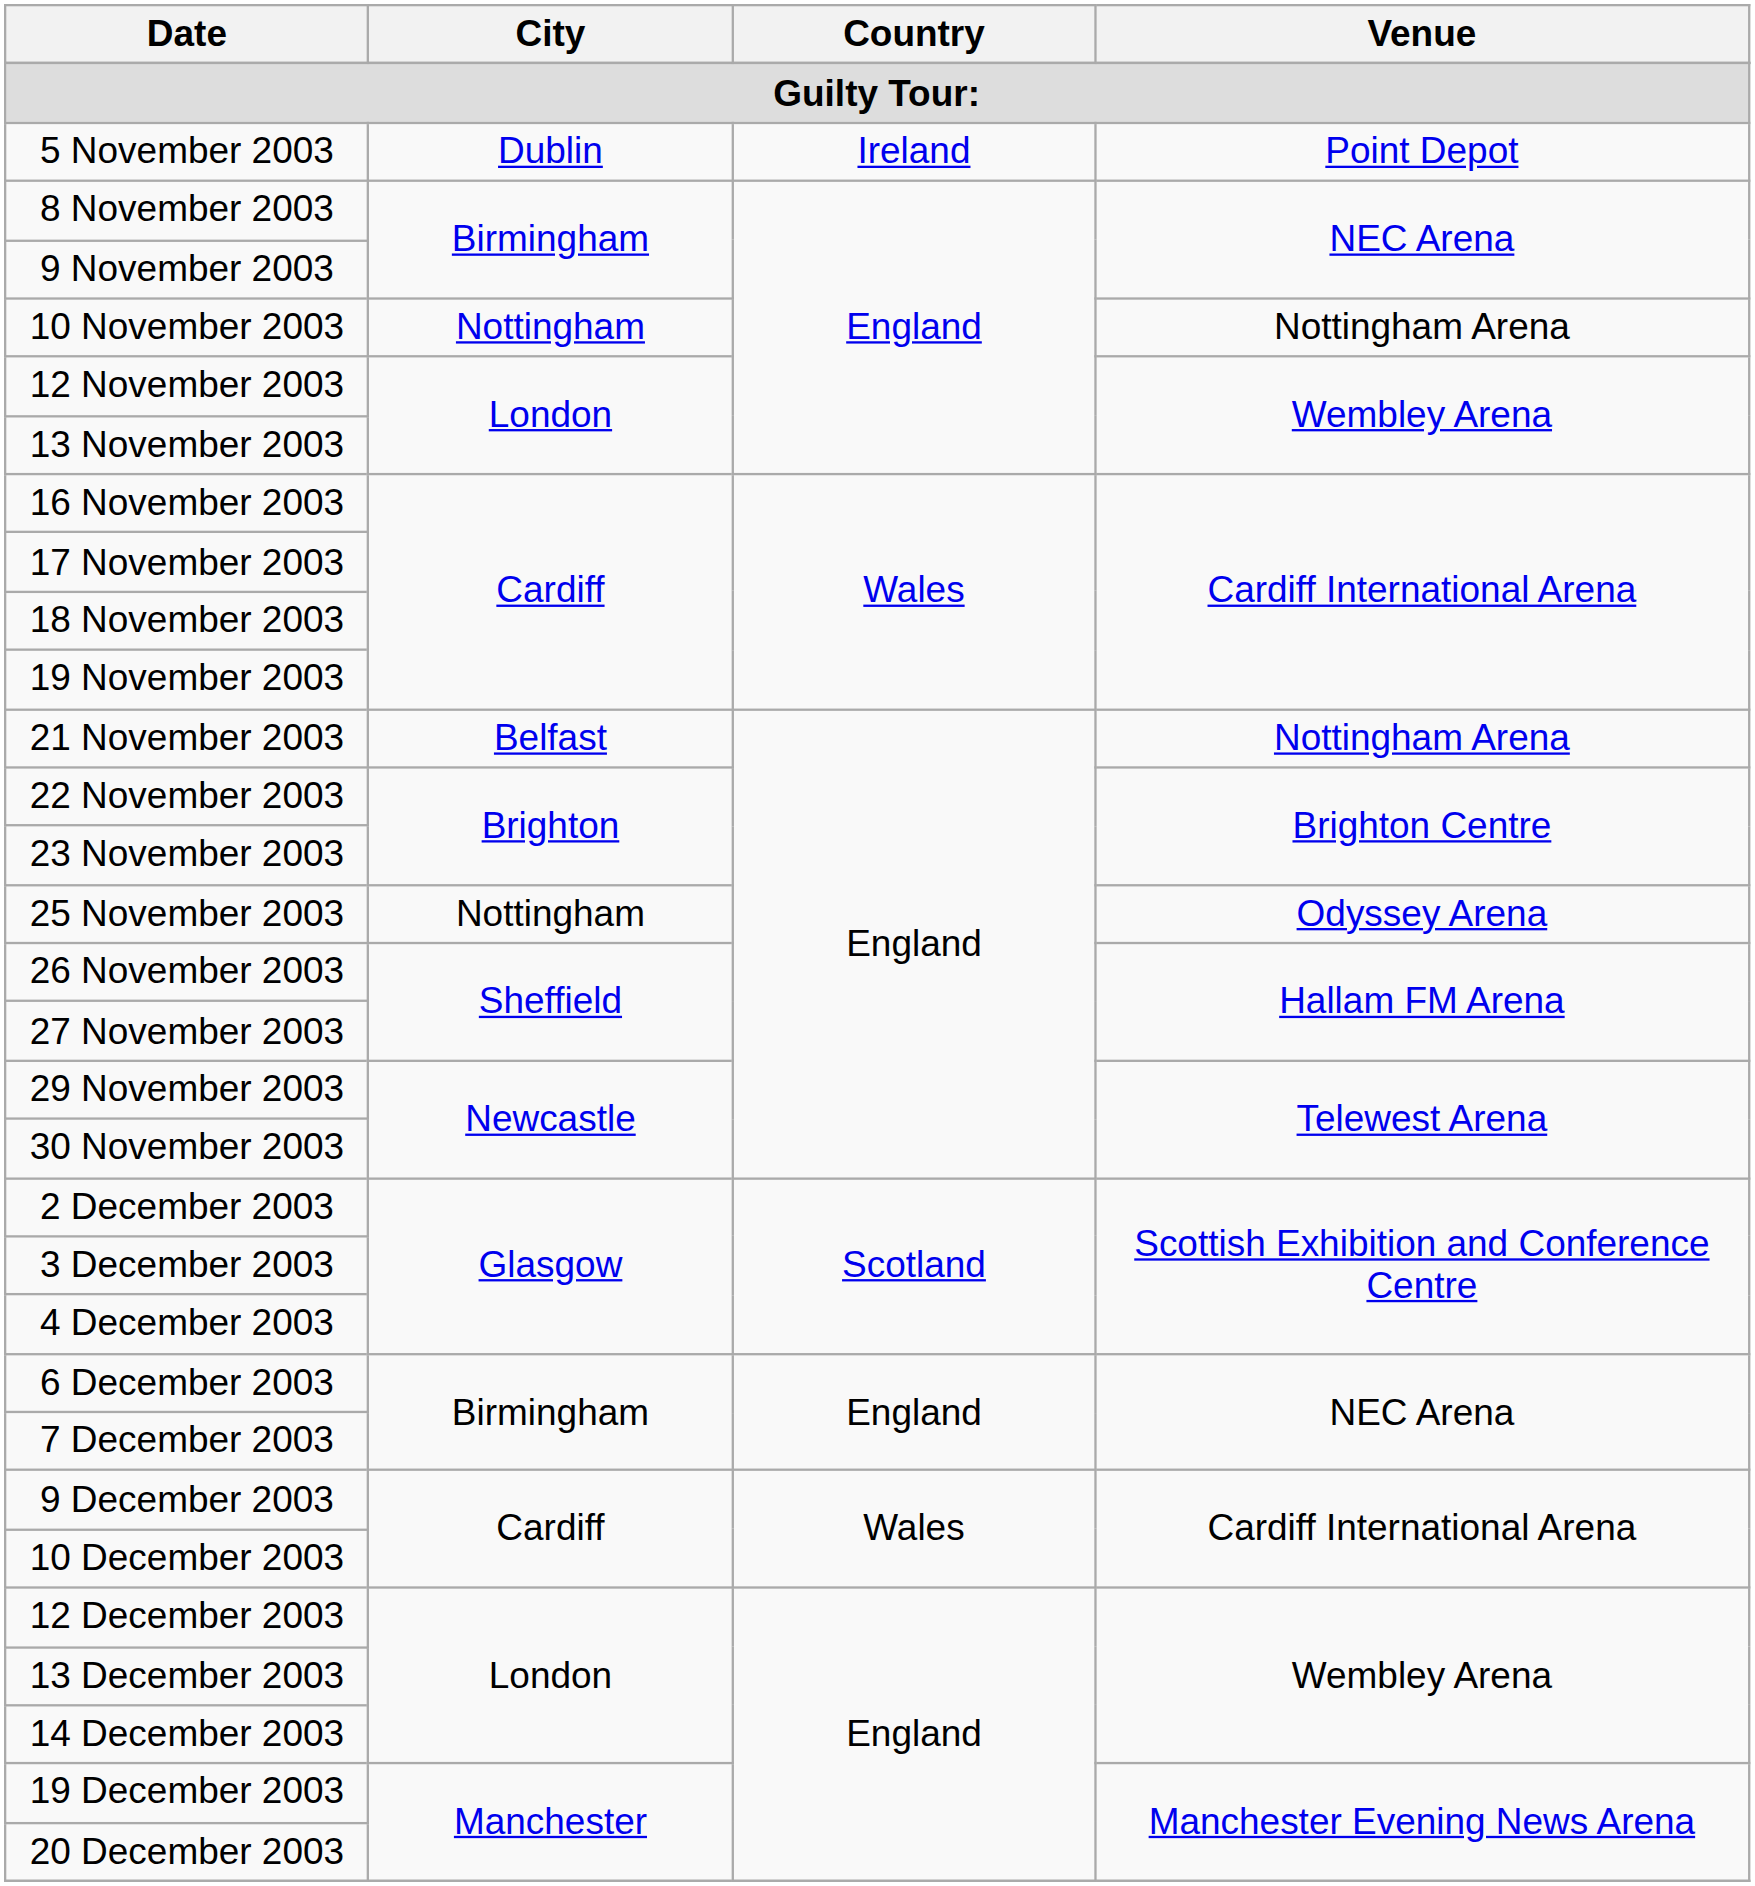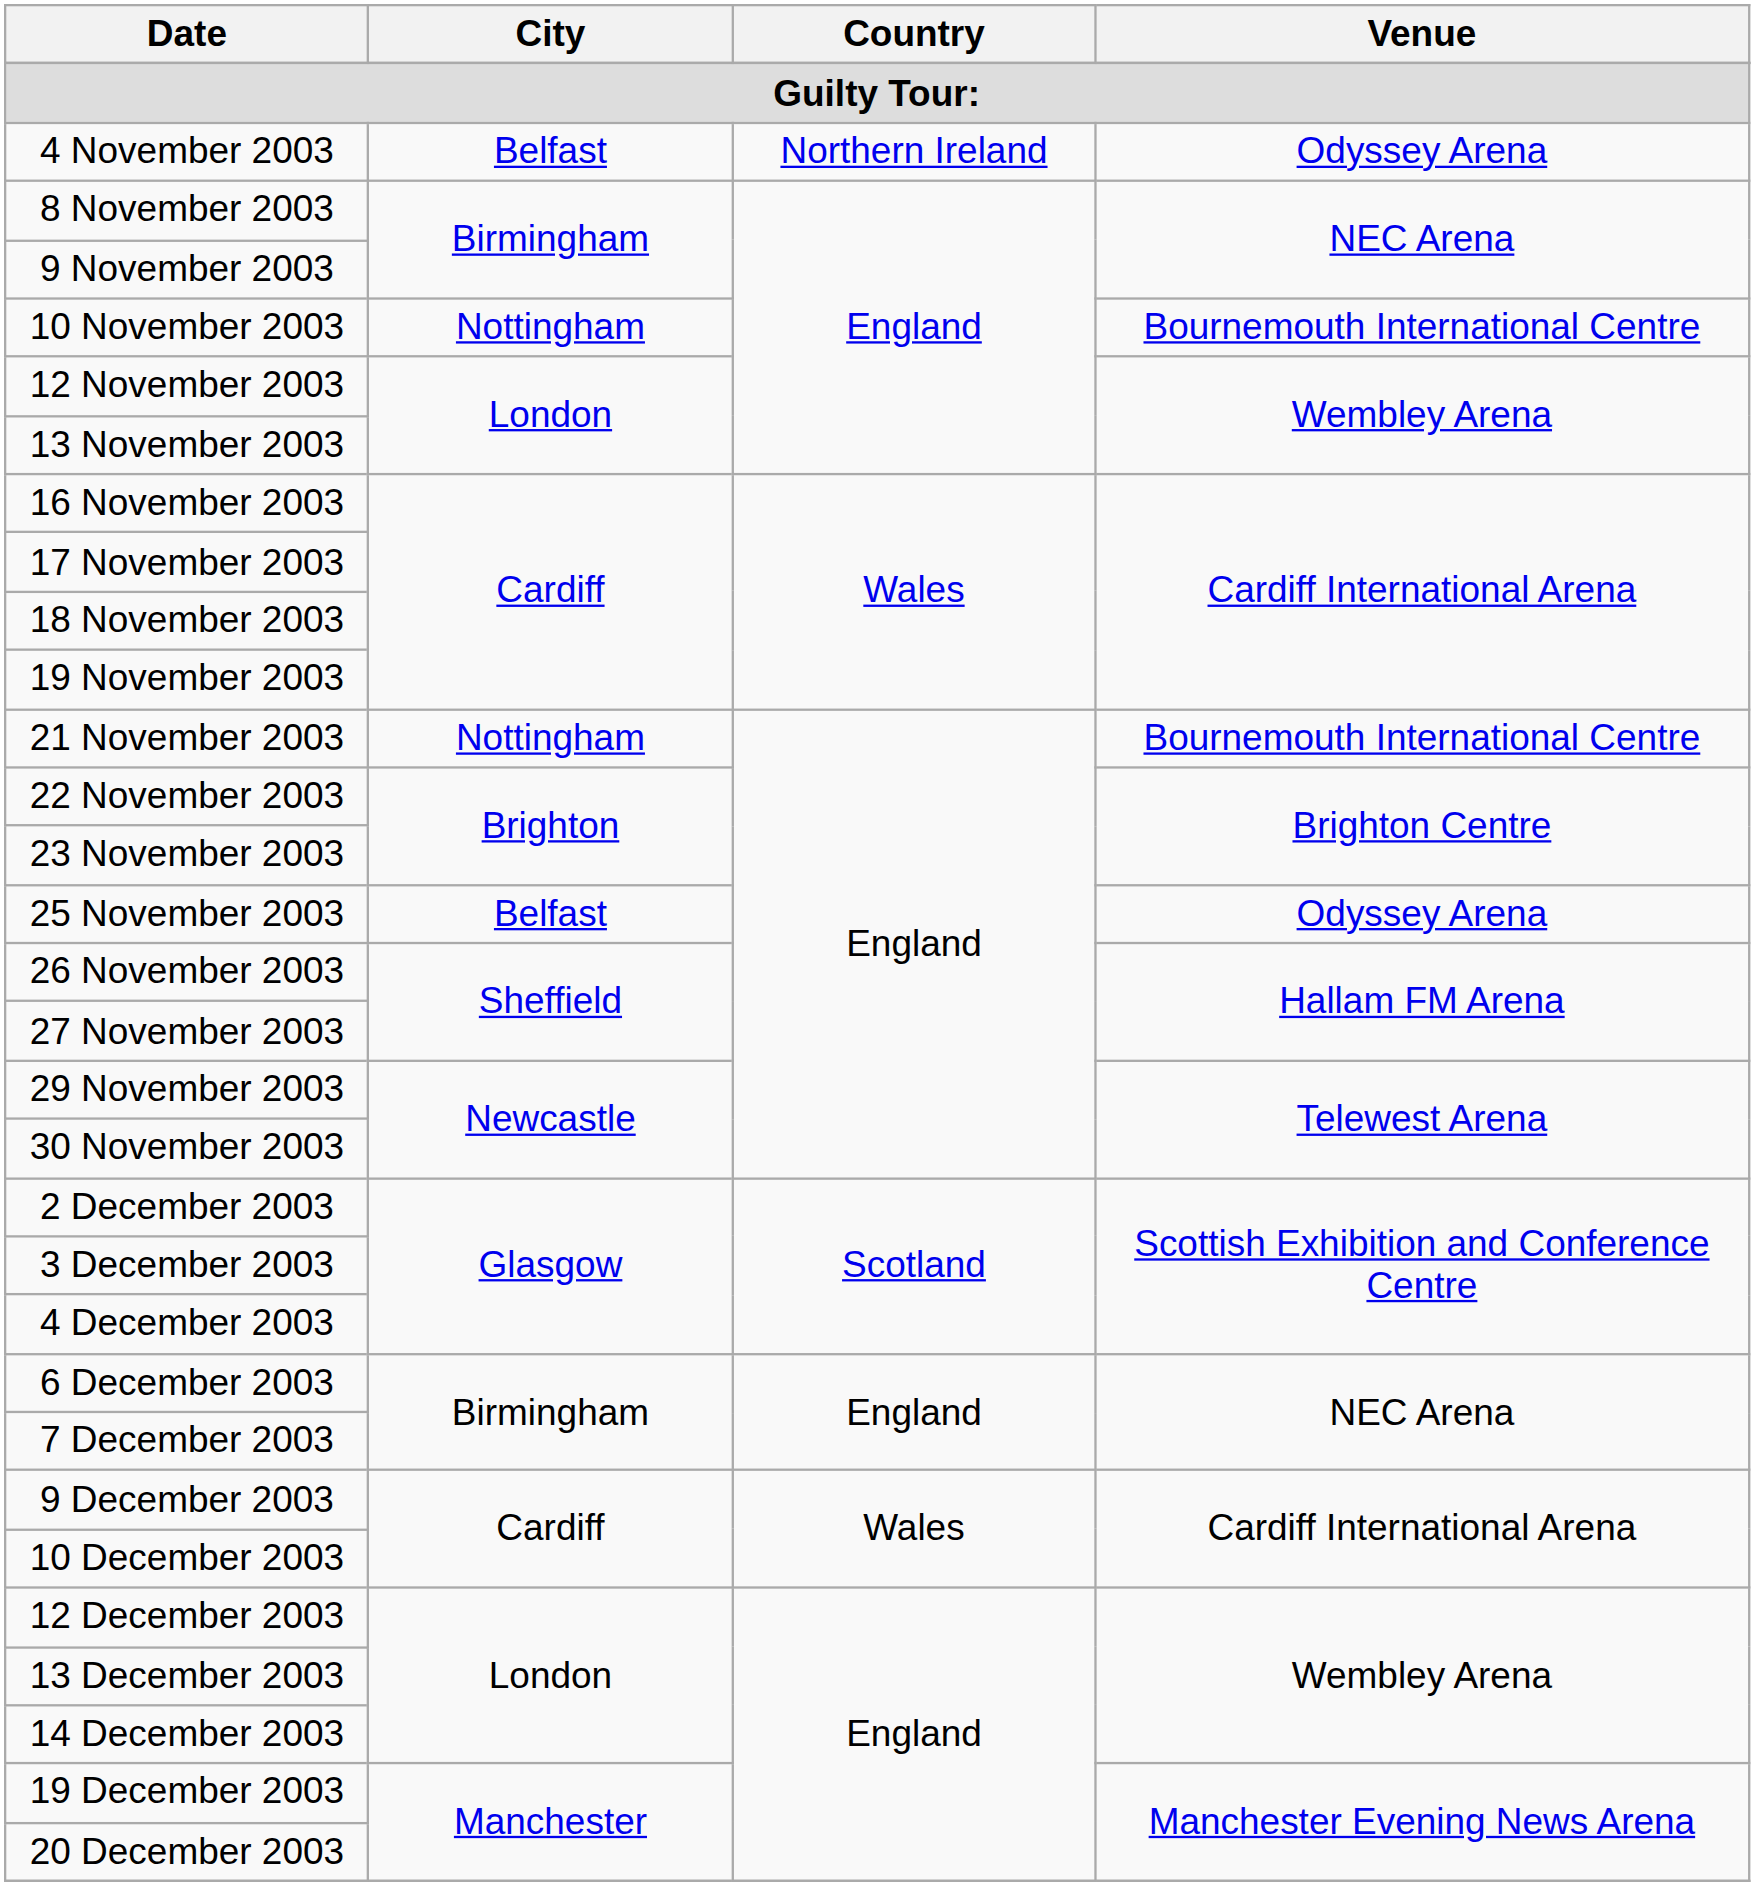+ row: 4 November 2003 | Belfast | Northern Ireland | Odyssey Arena
- row: 5 November 2003 | Dublin | Ireland | Point Depot
10 November 2003 | Venue: Nottingham Arena -> Bournemouth International Centre
21 November 2003 | City: Belfast -> Nottingham
21 November 2003 | Venue: Nottingham Arena -> Bournemouth International Centre
25 November 2003 | City: Nottingham -> Belfast
